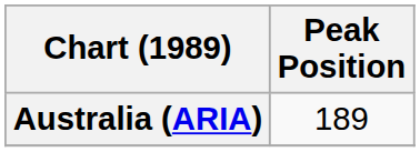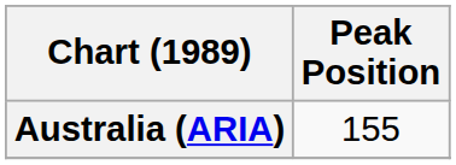Australia (ARIA) | Peak Position: 189 -> 155
